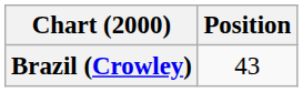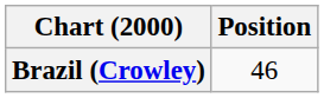Brazil (Crowley) | Position: 43 -> 46
